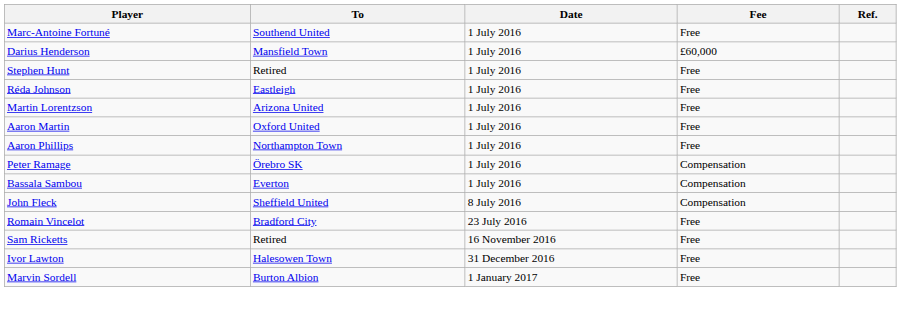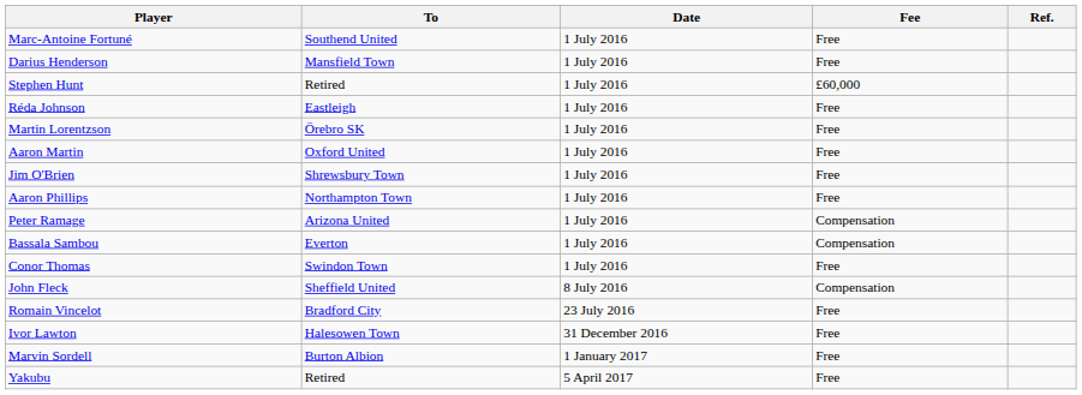Darius Henderson | Fee: £60,000 -> Free
Stephen Hunt | Fee: Free -> £60,000
Martin Lorentzson | To: Arizona United -> Örebro SK
+ row: Jim O'Brien | Shrewsbury Town | 1 July 2016 | Free
Peter Ramage | To: Örebro SK -> Arizona United
+ row: Conor Thomas | Swindon Town | 1 July 2016 | Free
- row: Sam Ricketts | Retired | 16 November 2016 | Free
+ row: Yakubu | Retired | 5 April 2017 | Free
